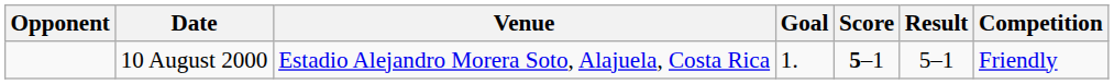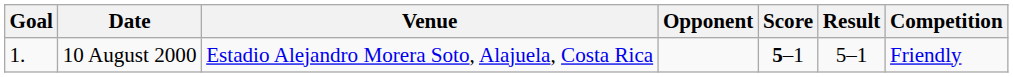columns swapped: Goal <-> Opponent
